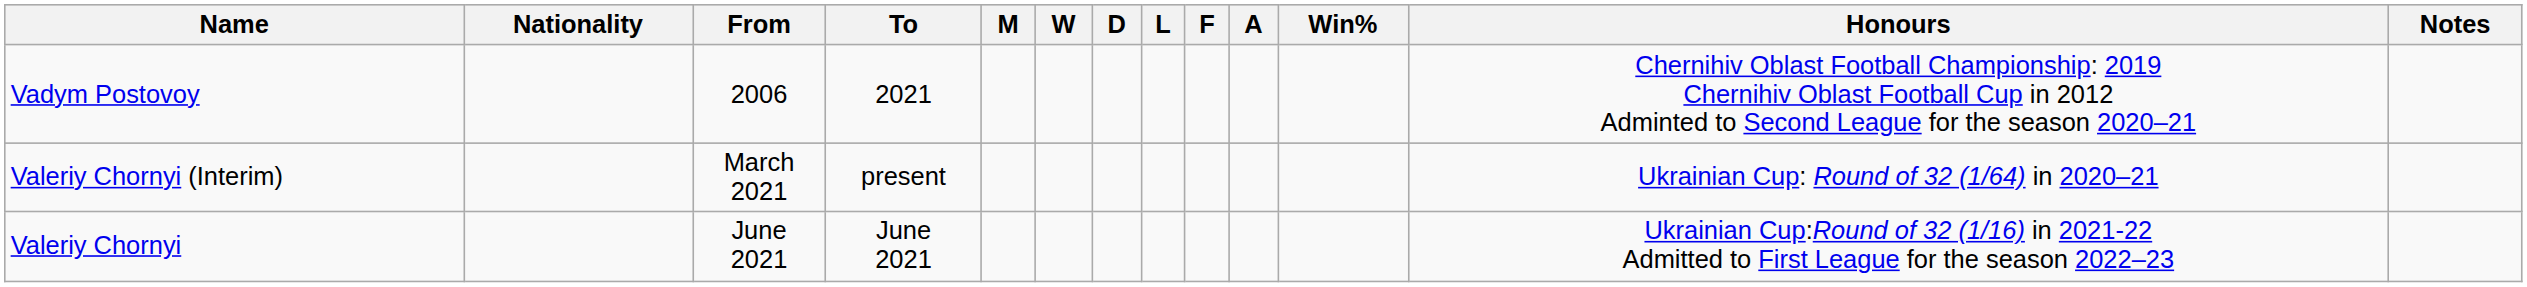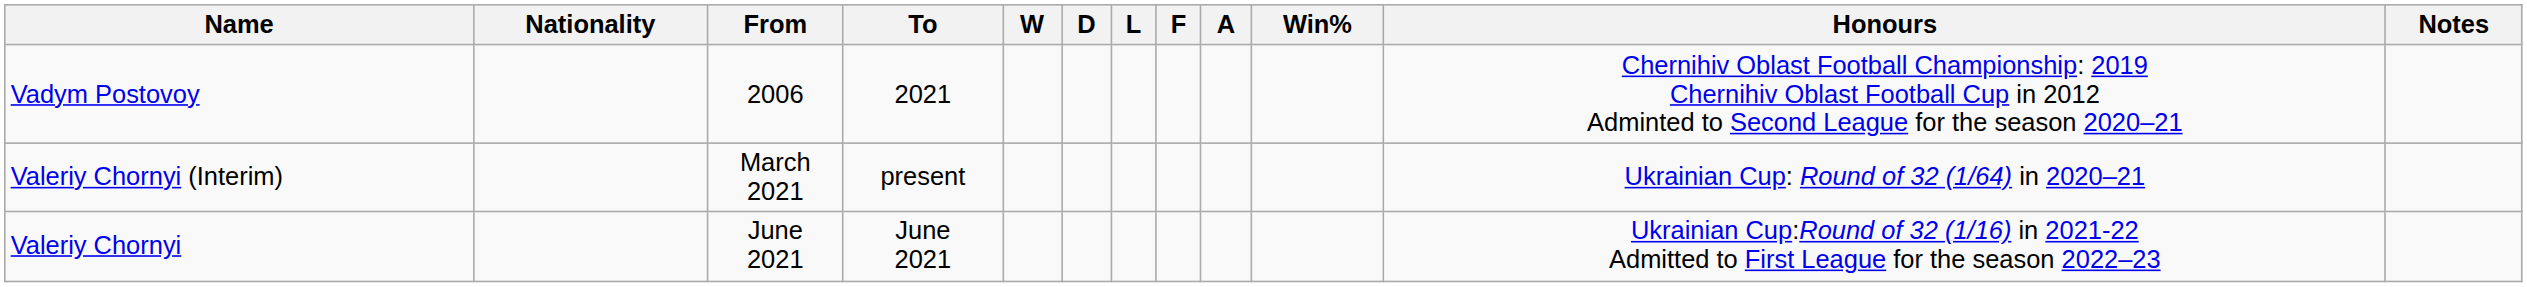- column: M
